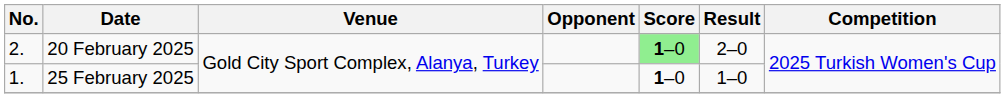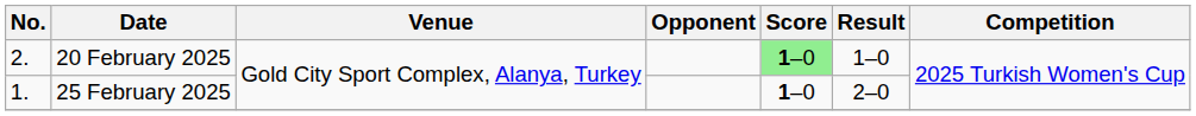20 February 2025 | Result: 2–0 -> 1–0
25 February 2025 | Result: 1–0 -> 2–0
